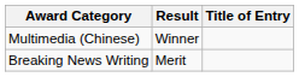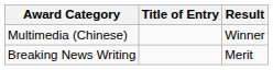columns swapped: Title of Entry <-> Result
